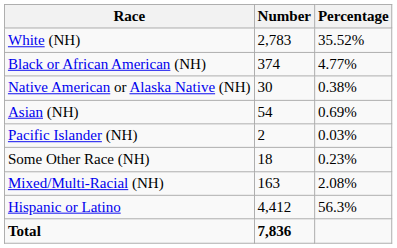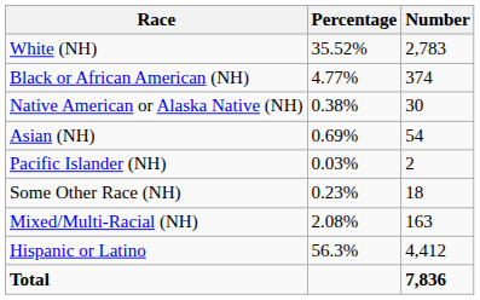columns swapped: Number <-> Percentage
